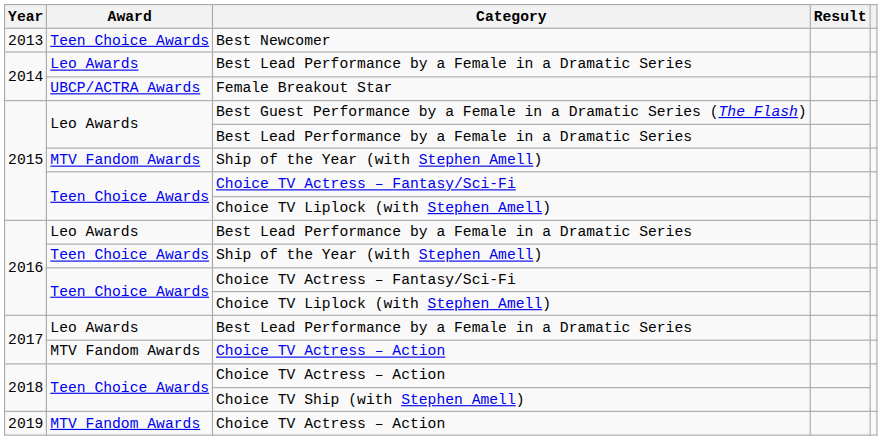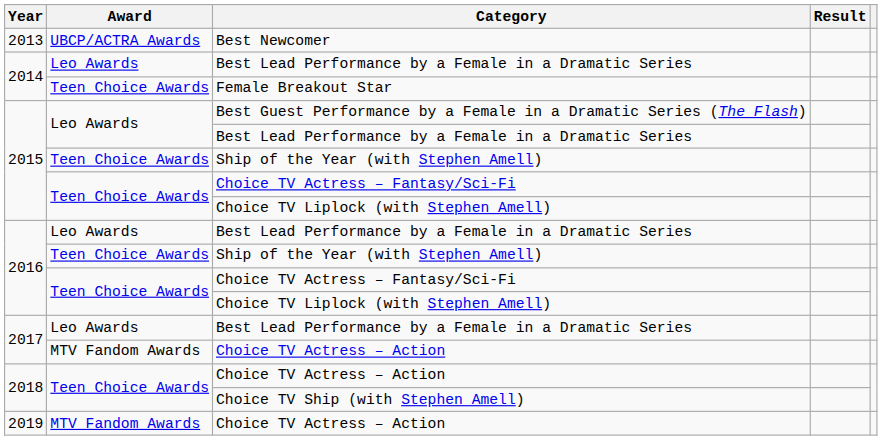Best Newcomer | Award: Teen Choice Awards -> UBCP/ACTRA Awards
Female Breakout Star | Award: UBCP/ACTRA Awards -> Teen Choice Awards
2015 / Ship of the Year (with Stephen Amell) | Award: MTV Fandom Awards -> Teen Choice Awards
